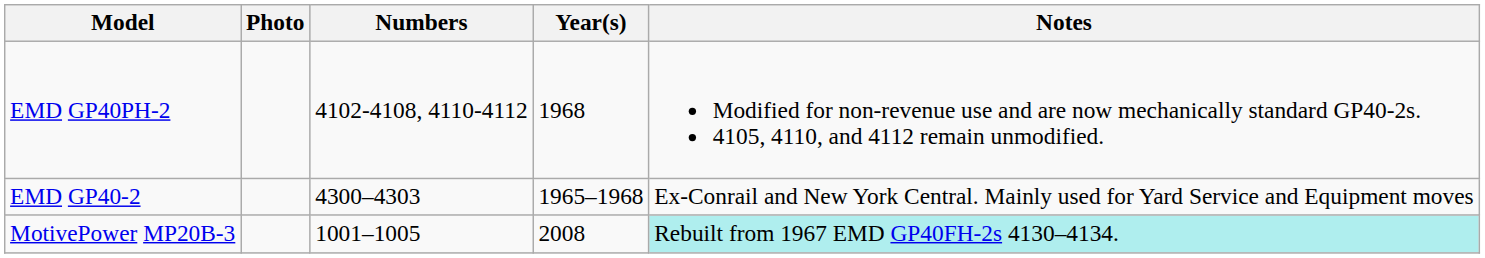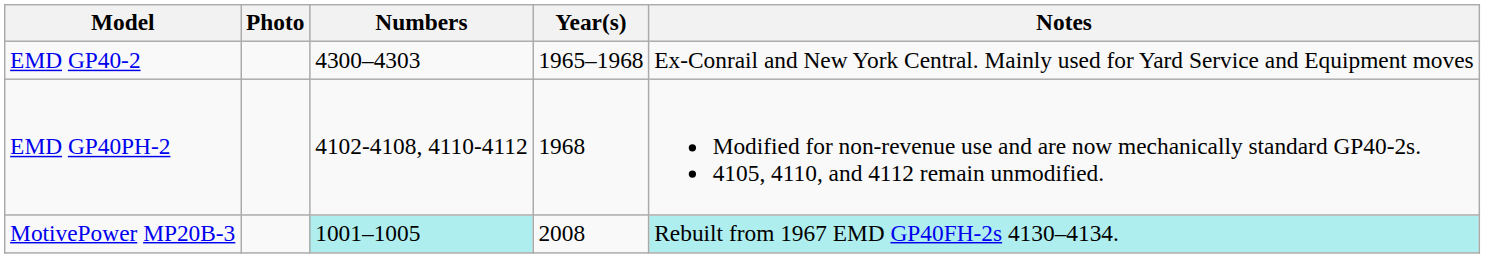rows swapped: EMD GP40-2 <-> EMD GP40PH-2
MotivePower MP20B-3 | Numbers: no background -> paleturquoise background
